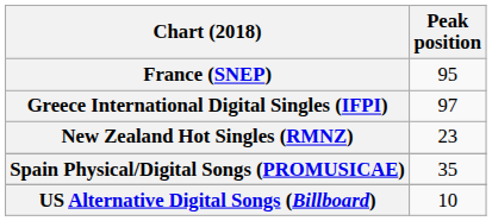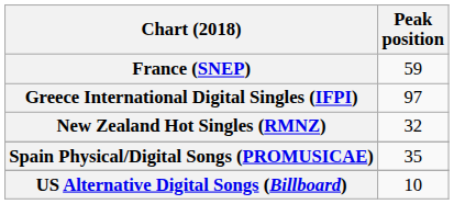France (SNEP) | Peak position: 95 -> 59
New Zealand Hot Singles (RMNZ) | Peak position: 23 -> 32
